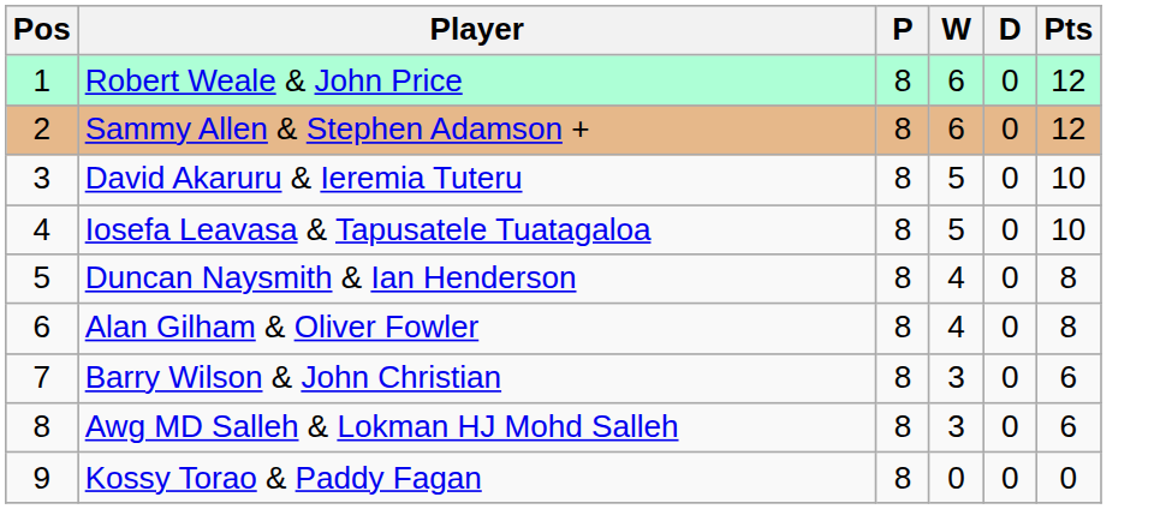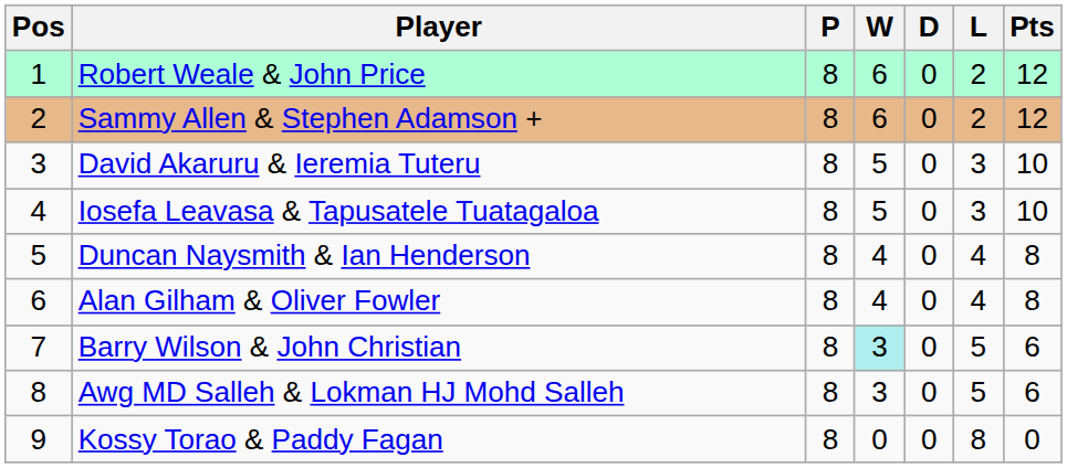+ column: L | 2 | 2 | 3 | 3 | 4 | 4 | 5 | 5 | 8
Barry Wilson & John Christian | W: no background -> paleturquoise background
